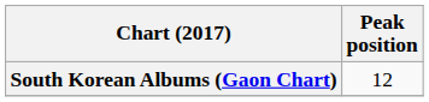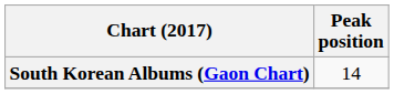South Korean Albums (Gaon Chart) | Peak position: 12 -> 14
